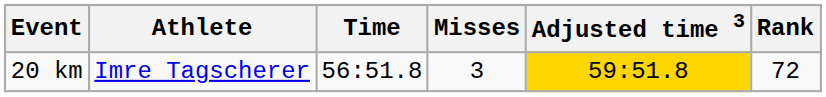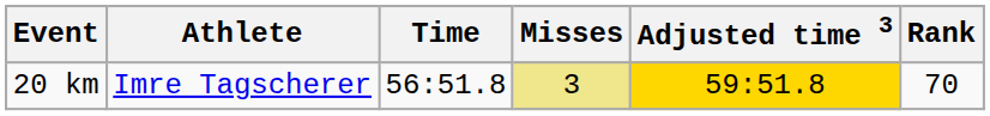20 km | Misses: no background -> khaki background
20 km | Rank: 72 -> 70
